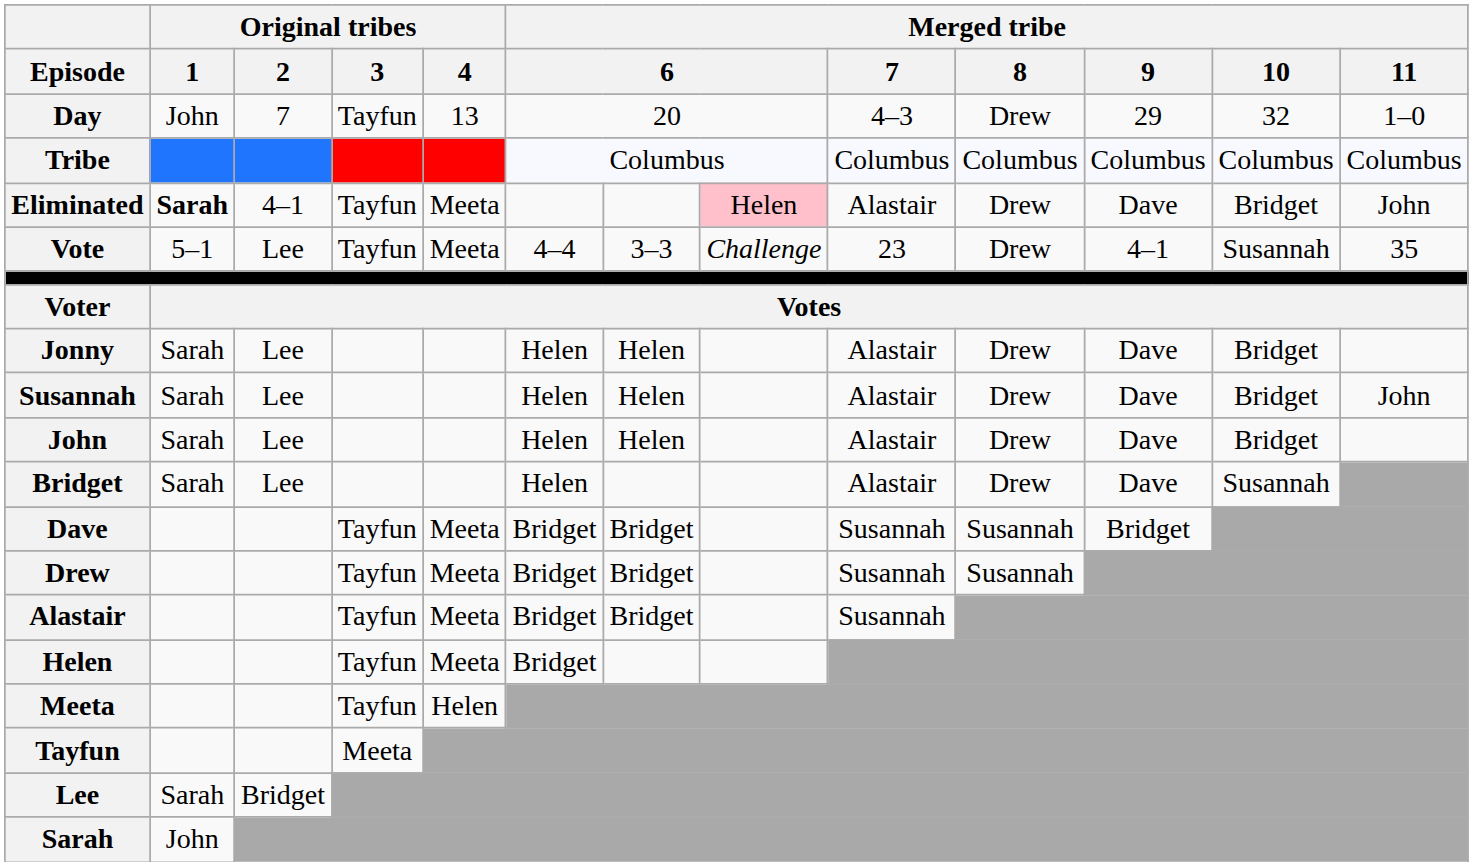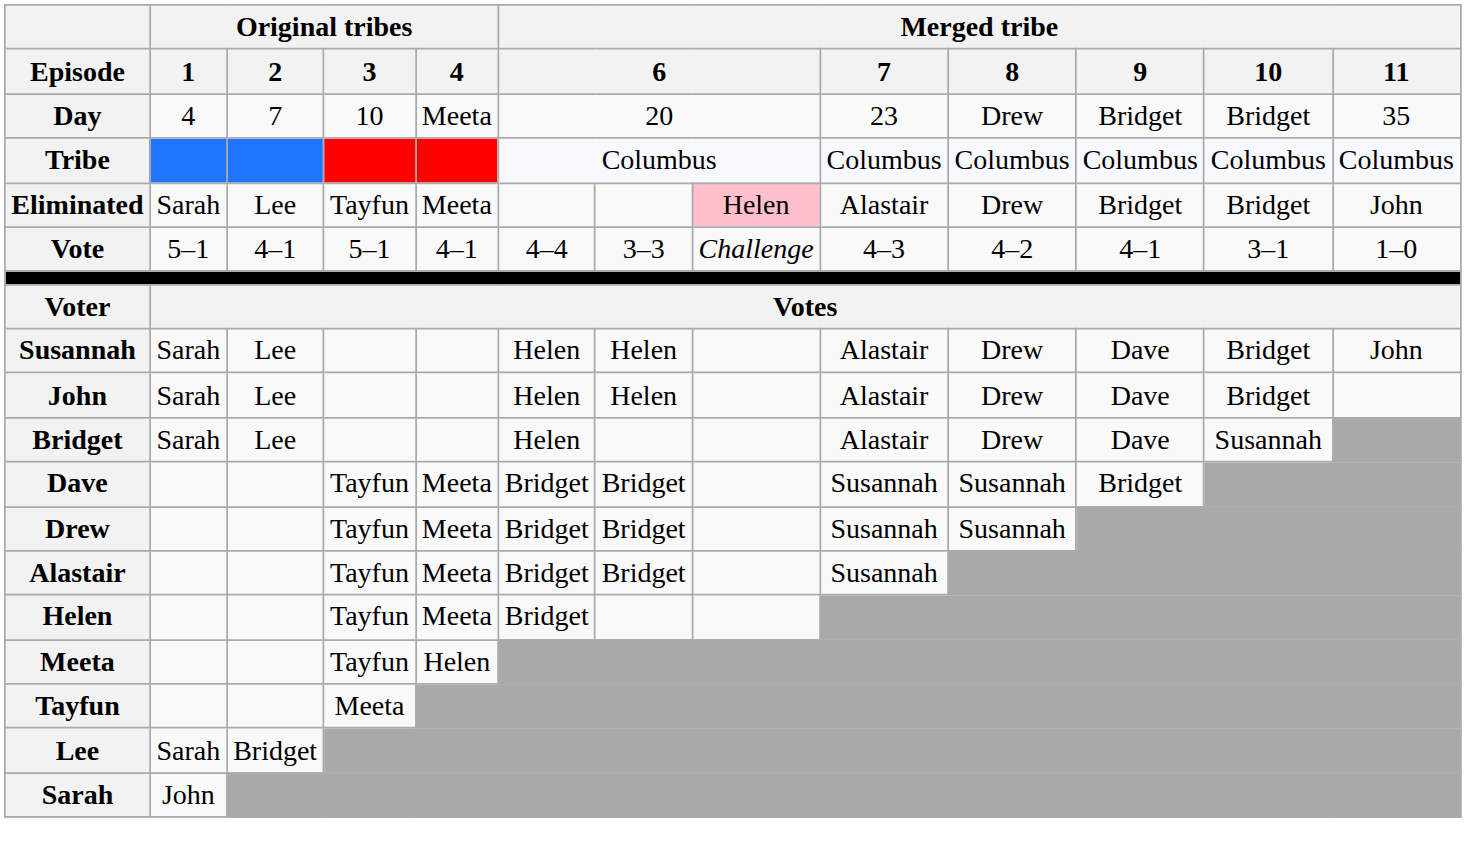Day | Original tribes / 1: John -> 4
Day | Original tribes / 3: Tayfun -> 10
Day | Original tribes / 4: 13 -> Meeta
Day | Merged tribe / 7: 4–3 -> 23
Day | Merged tribe / 9: 29 -> Bridget
Day | Merged tribe / 10: 32 -> Bridget
Day | Merged tribe / 11: 1–0 -> 35
Eliminated | Original tribes / 1: bold -> normal
Eliminated | Original tribes / 2: 4–1 -> Lee
Eliminated | Merged tribe / 9: Dave -> Bridget
Vote | Original tribes / 2: Lee -> 4–1
Vote | Original tribes / 3: Tayfun -> 5–1
Vote | Original tribes / 4: Meeta -> 4–1
Vote | Merged tribe / 7: 23 -> 4–3
Vote | Merged tribe / 8: Drew -> 4–2
Vote | Merged tribe / 10: Susannah -> 3–1
Vote | Merged tribe / 11: 35 -> 1–0
- row: Jonny | Sarah | Lee | Helen | Helen | Alastair | Drew | Dave | Bridget
